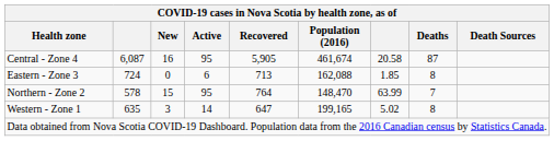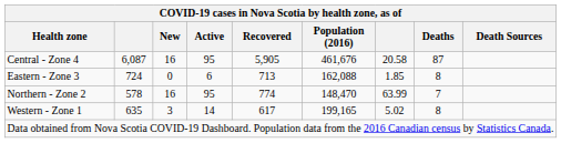Central - Zone 4 | Population (2016): 461,674 -> 461,676
Northern - Zone 2 | New: 15 -> 16
Northern - Zone 2 | Recovered: 764 -> 774
Western - Zone 1 | Recovered: 647 -> 617
